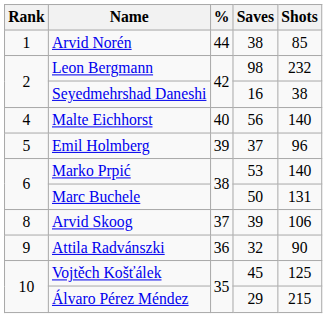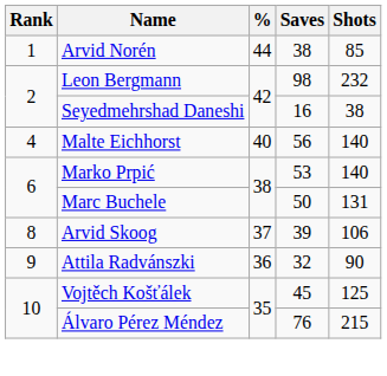- row: 5 | Emil Holmberg | 39 | 37 | 96
Álvaro Pérez Méndez | Saves: 29 -> 76
